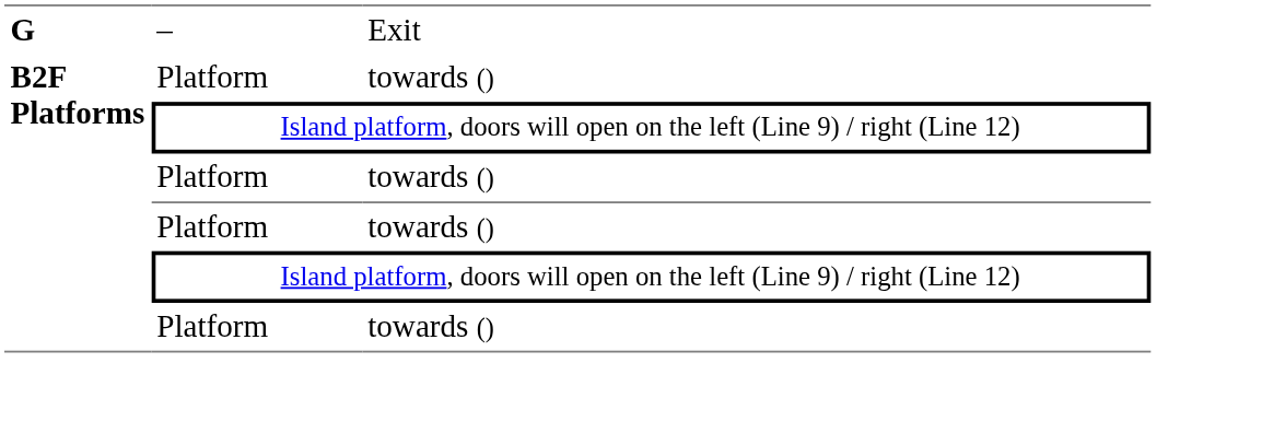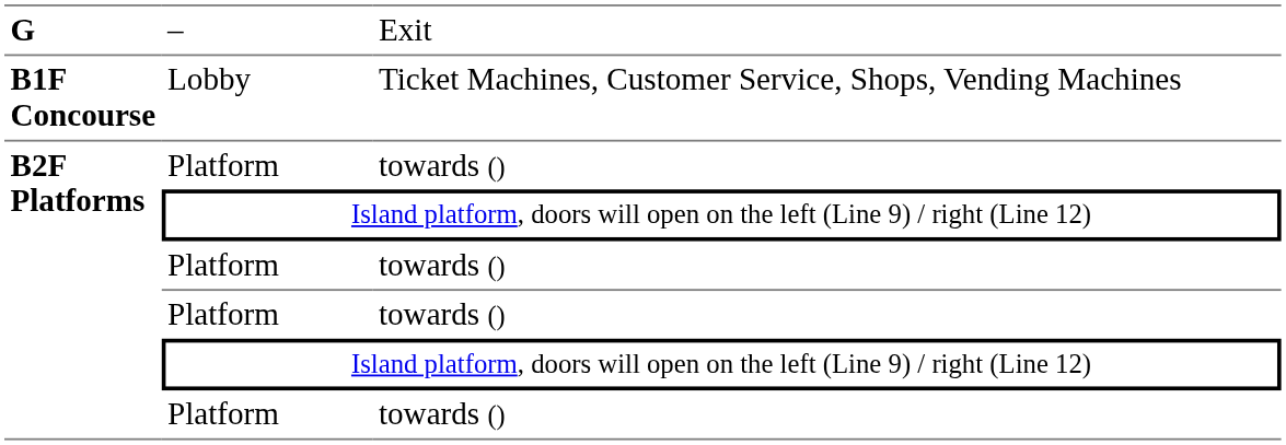+ row: B1F Concourse | Lobby | Ticket Machines, Customer Service, Shops, Vending Machines
